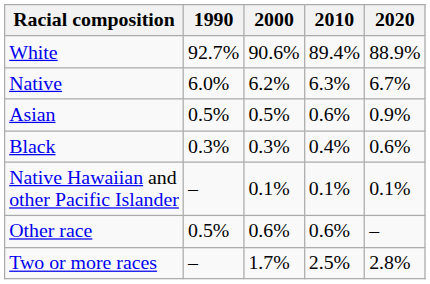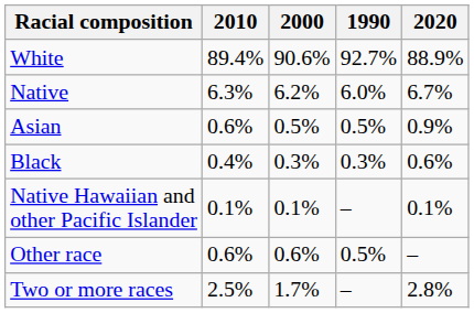columns swapped: 1990 <-> 2010
